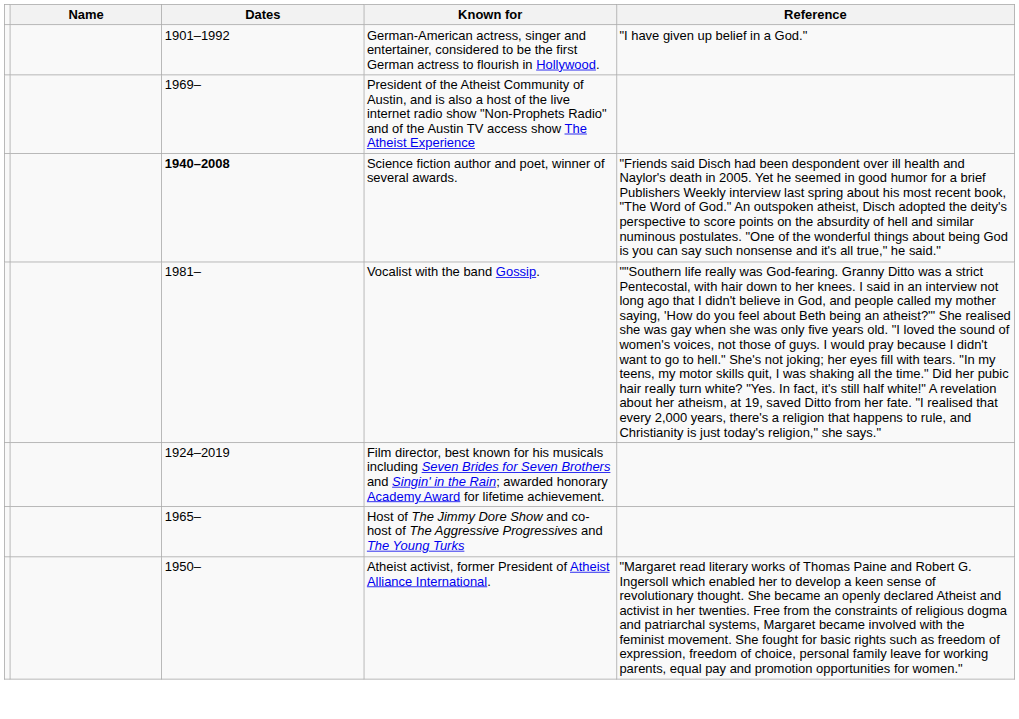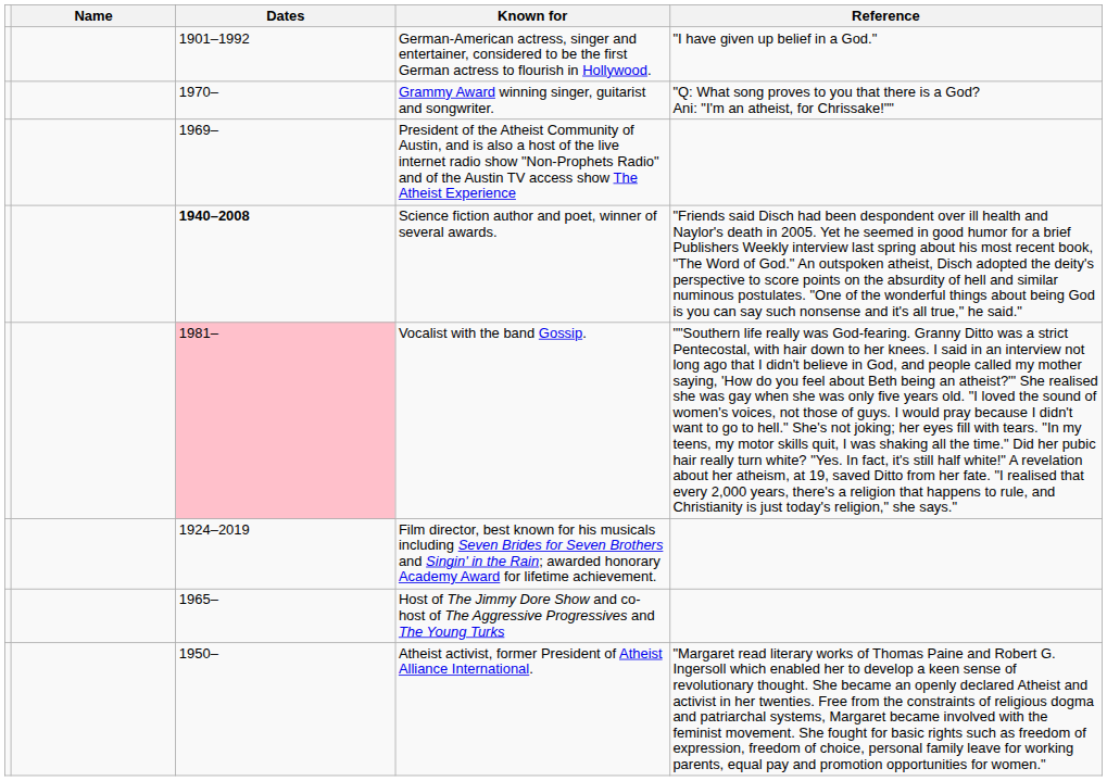+ row: 1970– | Grammy Award winning singer, guitarist and songwriter. | "Q: What song proves to you that there is a God? Ani: "I'm an atheist, for Chrissake!""
Vocalist with the band Gossip. | Dates: no background -> pink background
